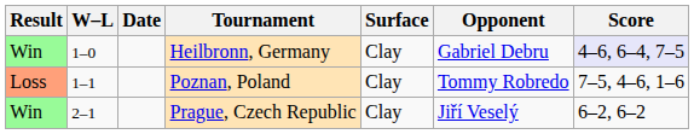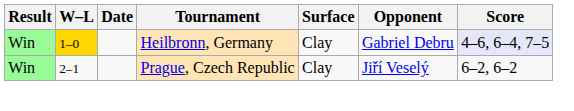Heilbronn, Germany | W–L: no background -> gold background
- row: Loss | 1–1 | Poznan, Poland | Clay | Tommy Robredo | 7–5, 4–6, 1–6
